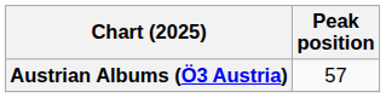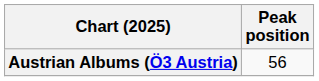Austrian Albums (Ö3 Austria) | Peak position: 57 -> 56
